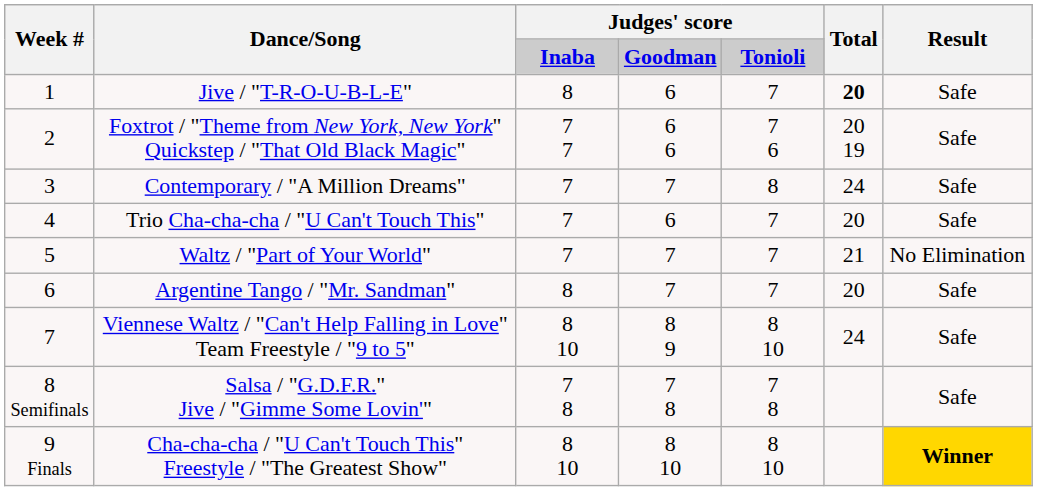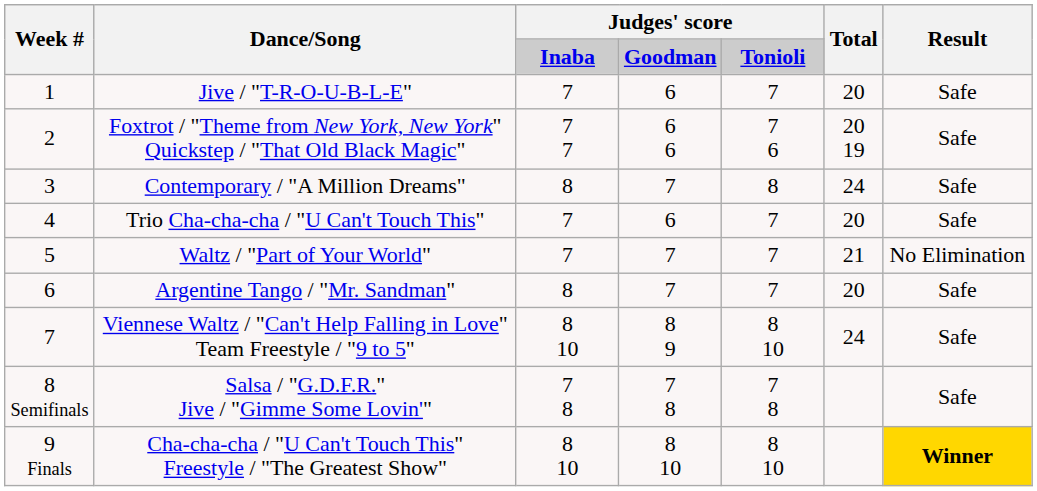Jive / "T-R-O-U-B-L-E" | column 3: 8 -> 7
Jive / "T-R-O-U-B-L-E" | Total: bold -> normal
Contemporary / "A Million Dreams" | column 3: 7 -> 8
